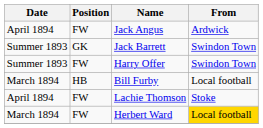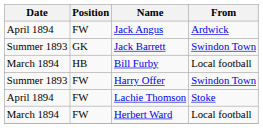rows swapped: Bill Furby <-> Harry Offer
Herbert Ward | From: gold background -> no background
